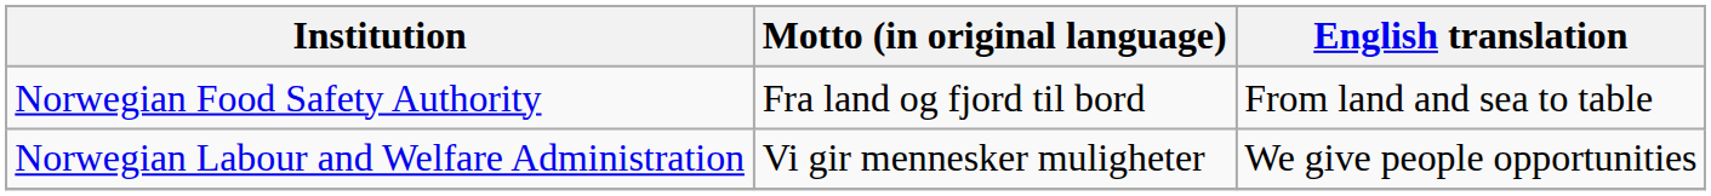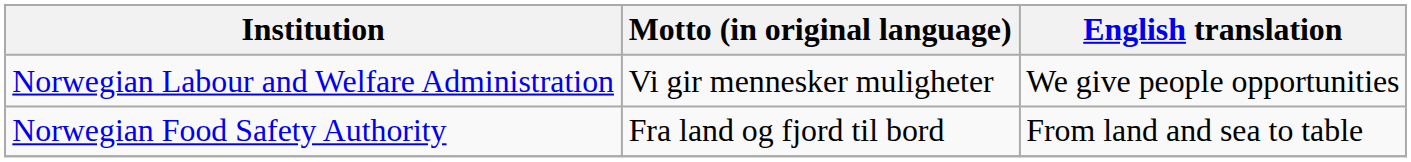rows swapped: Norwegian Food Safety Authority <-> Norwegian Labour and Welfare Administration
